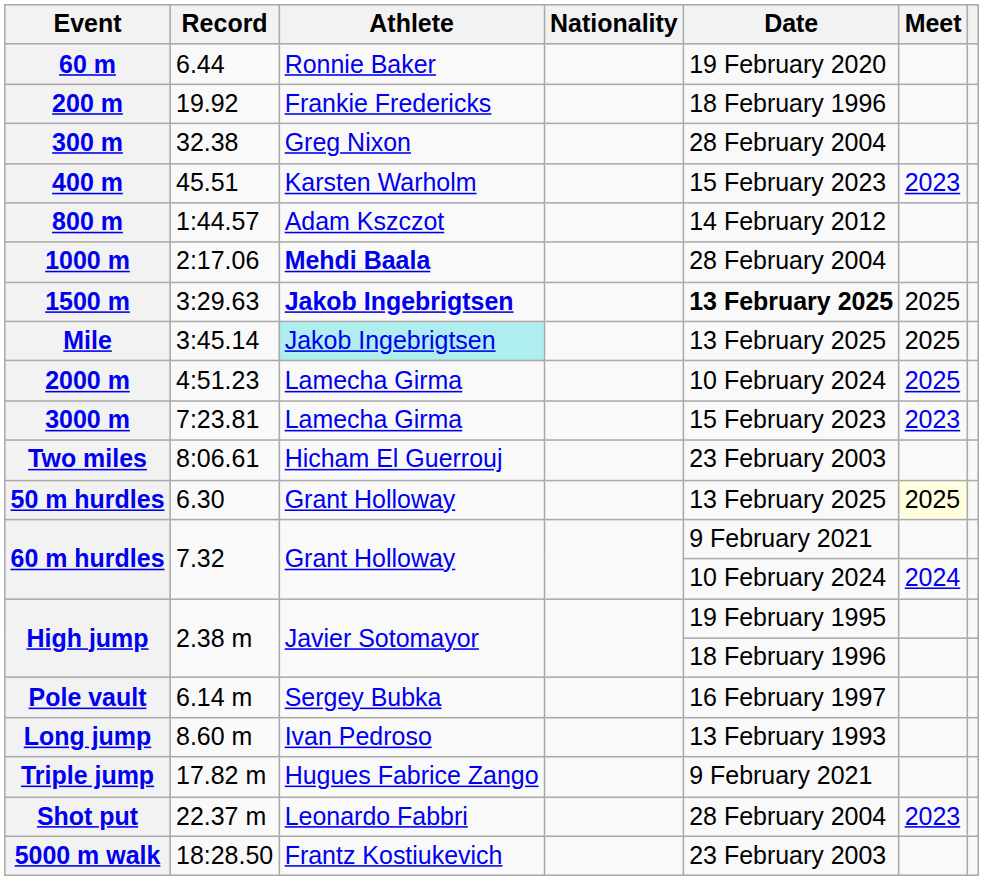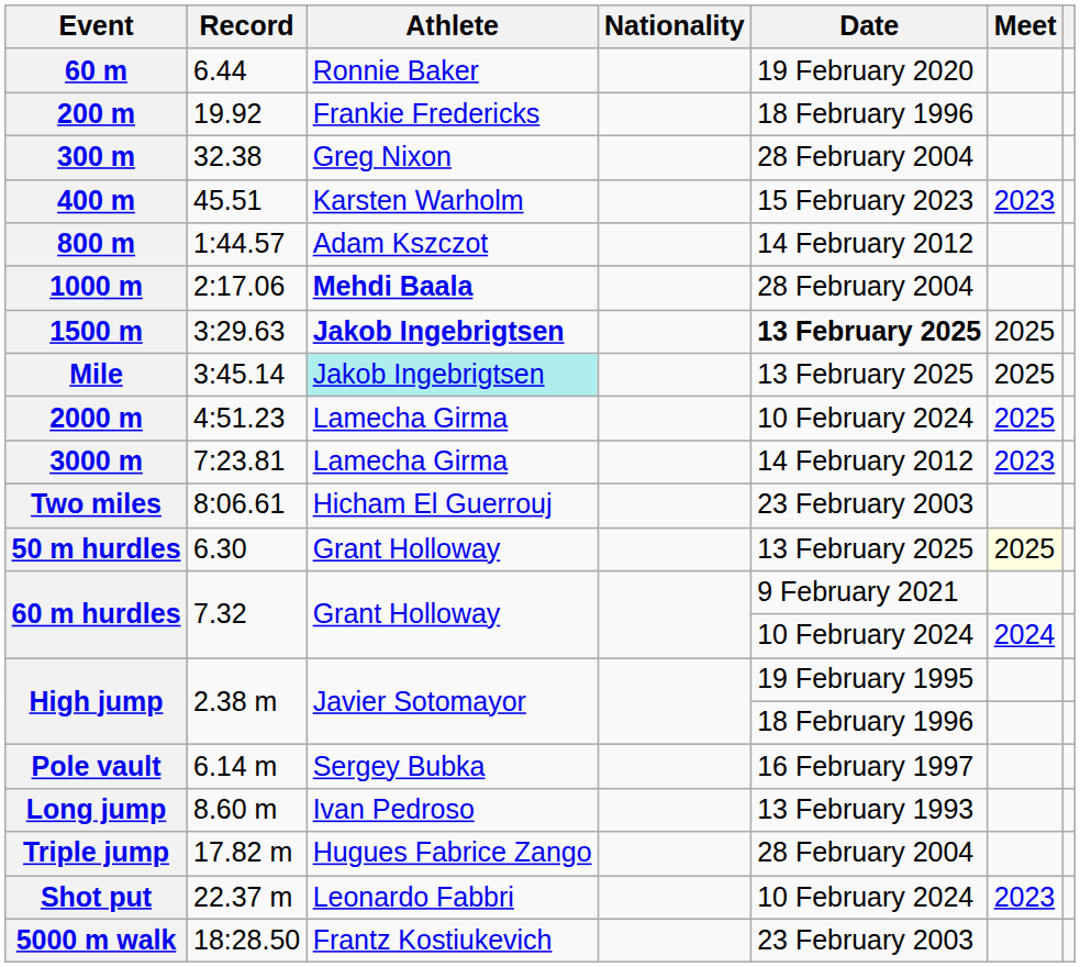3000 m | Date: 15 February 2023 -> 14 February 2012
Triple jump | Date: 9 February 2021 -> 28 February 2004
Shot put | Date: 28 February 2004 -> 10 February 2024
